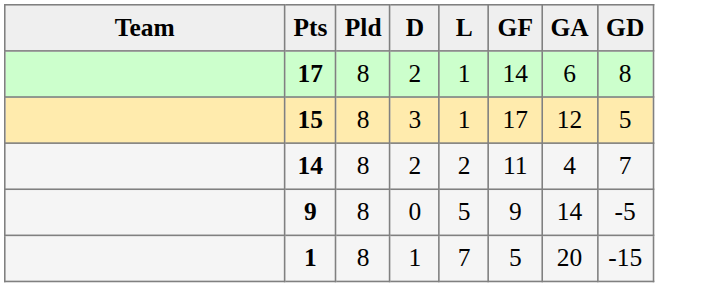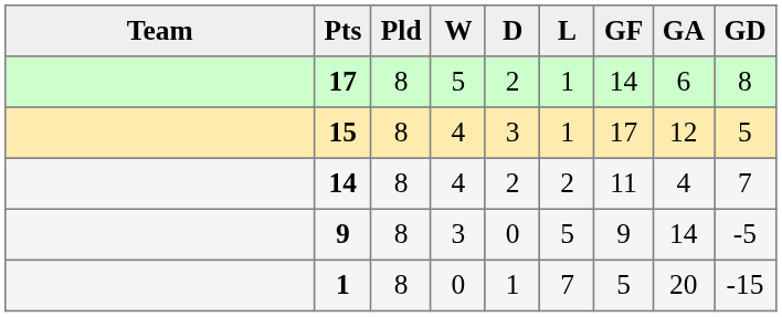+ column: W | 5 | 4 | 4 | 3 | 0
